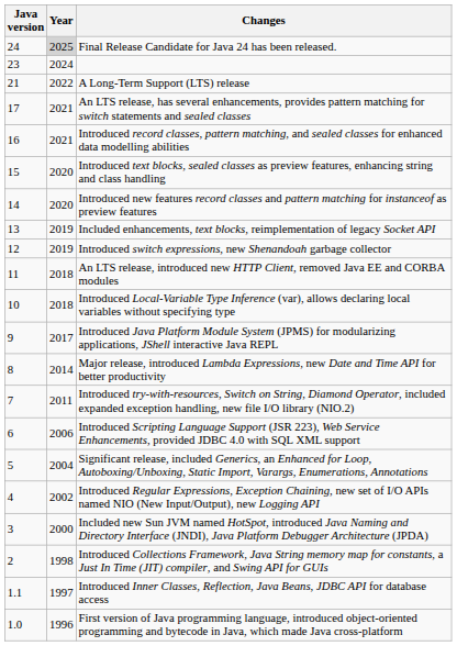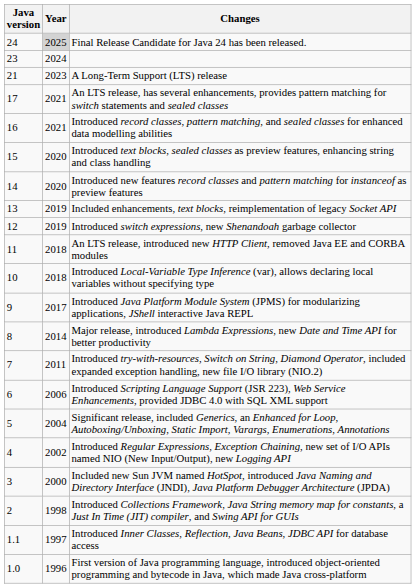A Long-Term Support (LTS) release | Year: 2022 -> 2023
